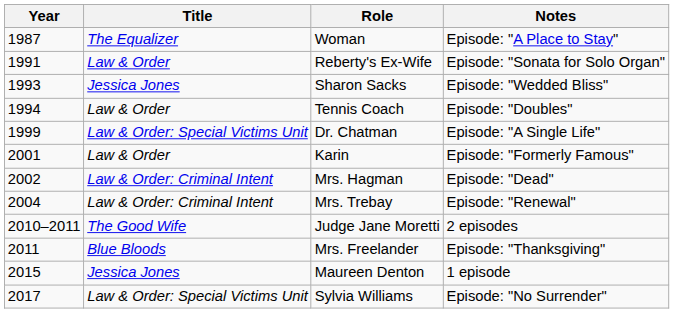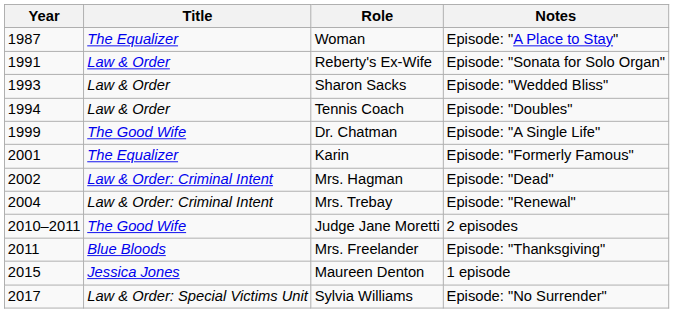Sharon Sacks | Title: Jessica Jones -> Law & Order
Dr. Chatman | Title: Law & Order: Special Victims Unit -> The Good Wife
Karin | Title: Law & Order -> The Equalizer
